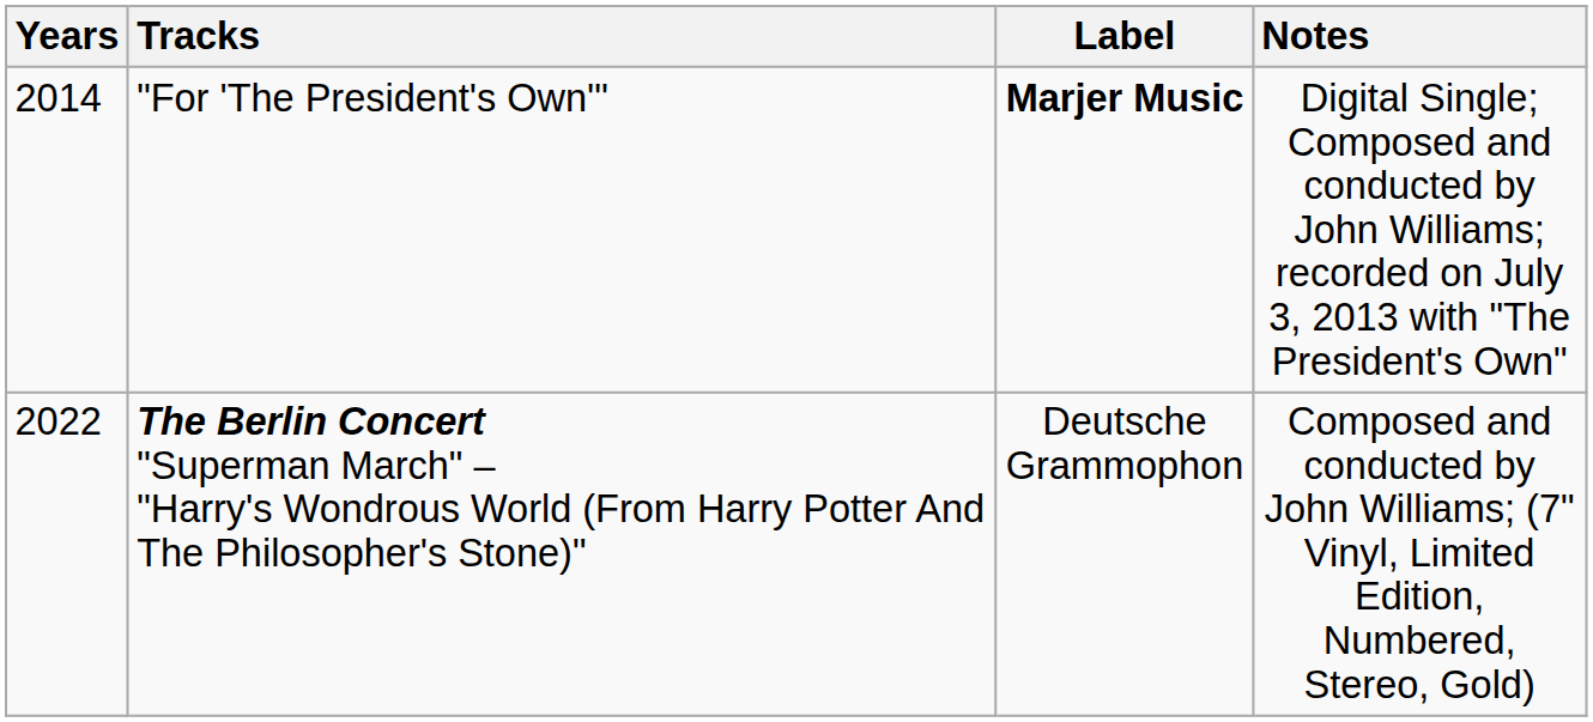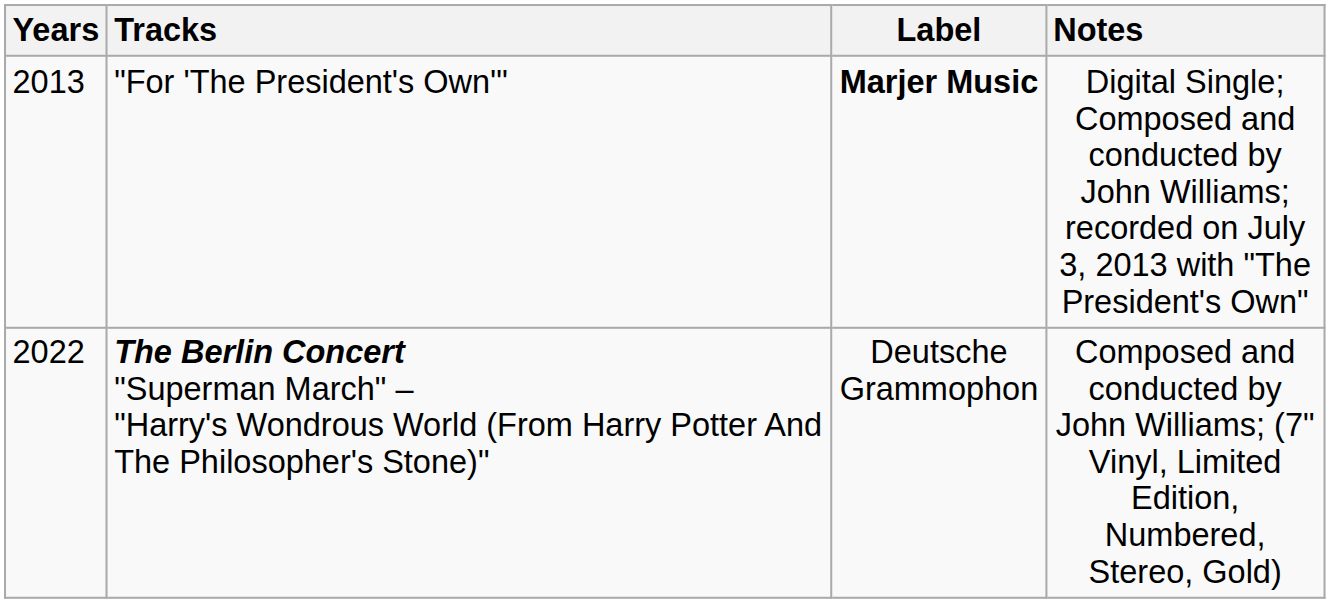"For 'The President's Own'" | Years: 2014 -> 2013
